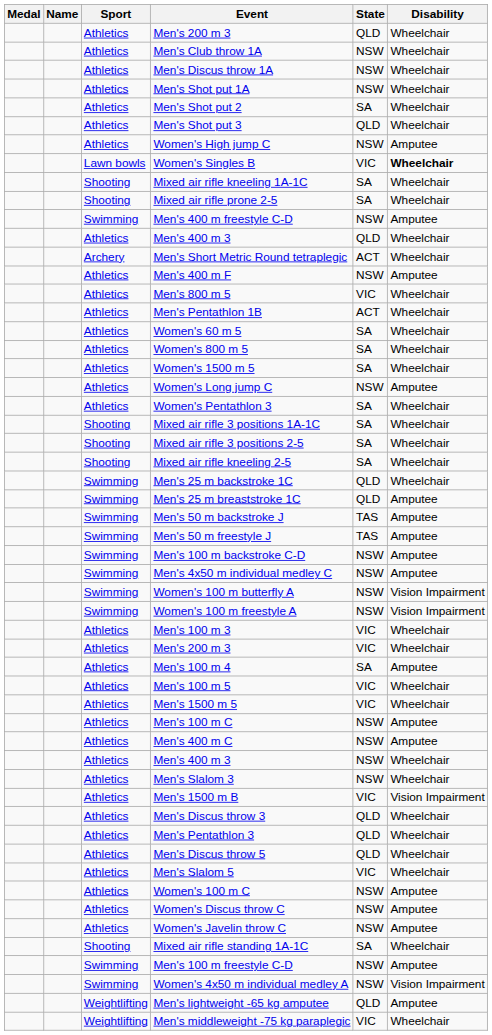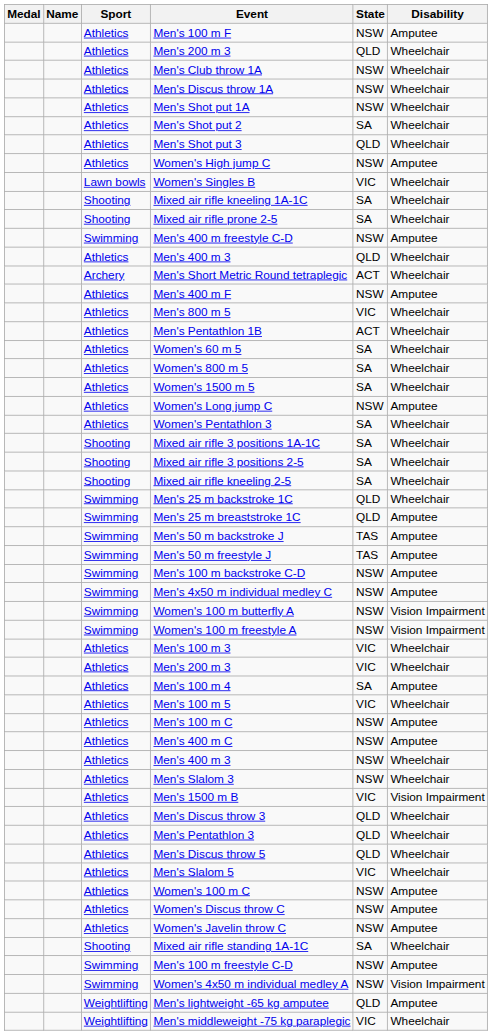+ row: Athletics | Men's 100 m F | NSW | Amputee
Women's Singles B | Disability: bold -> normal
- row: Athletics | Men's 1500 m 5 | VIC | Wheelchair
